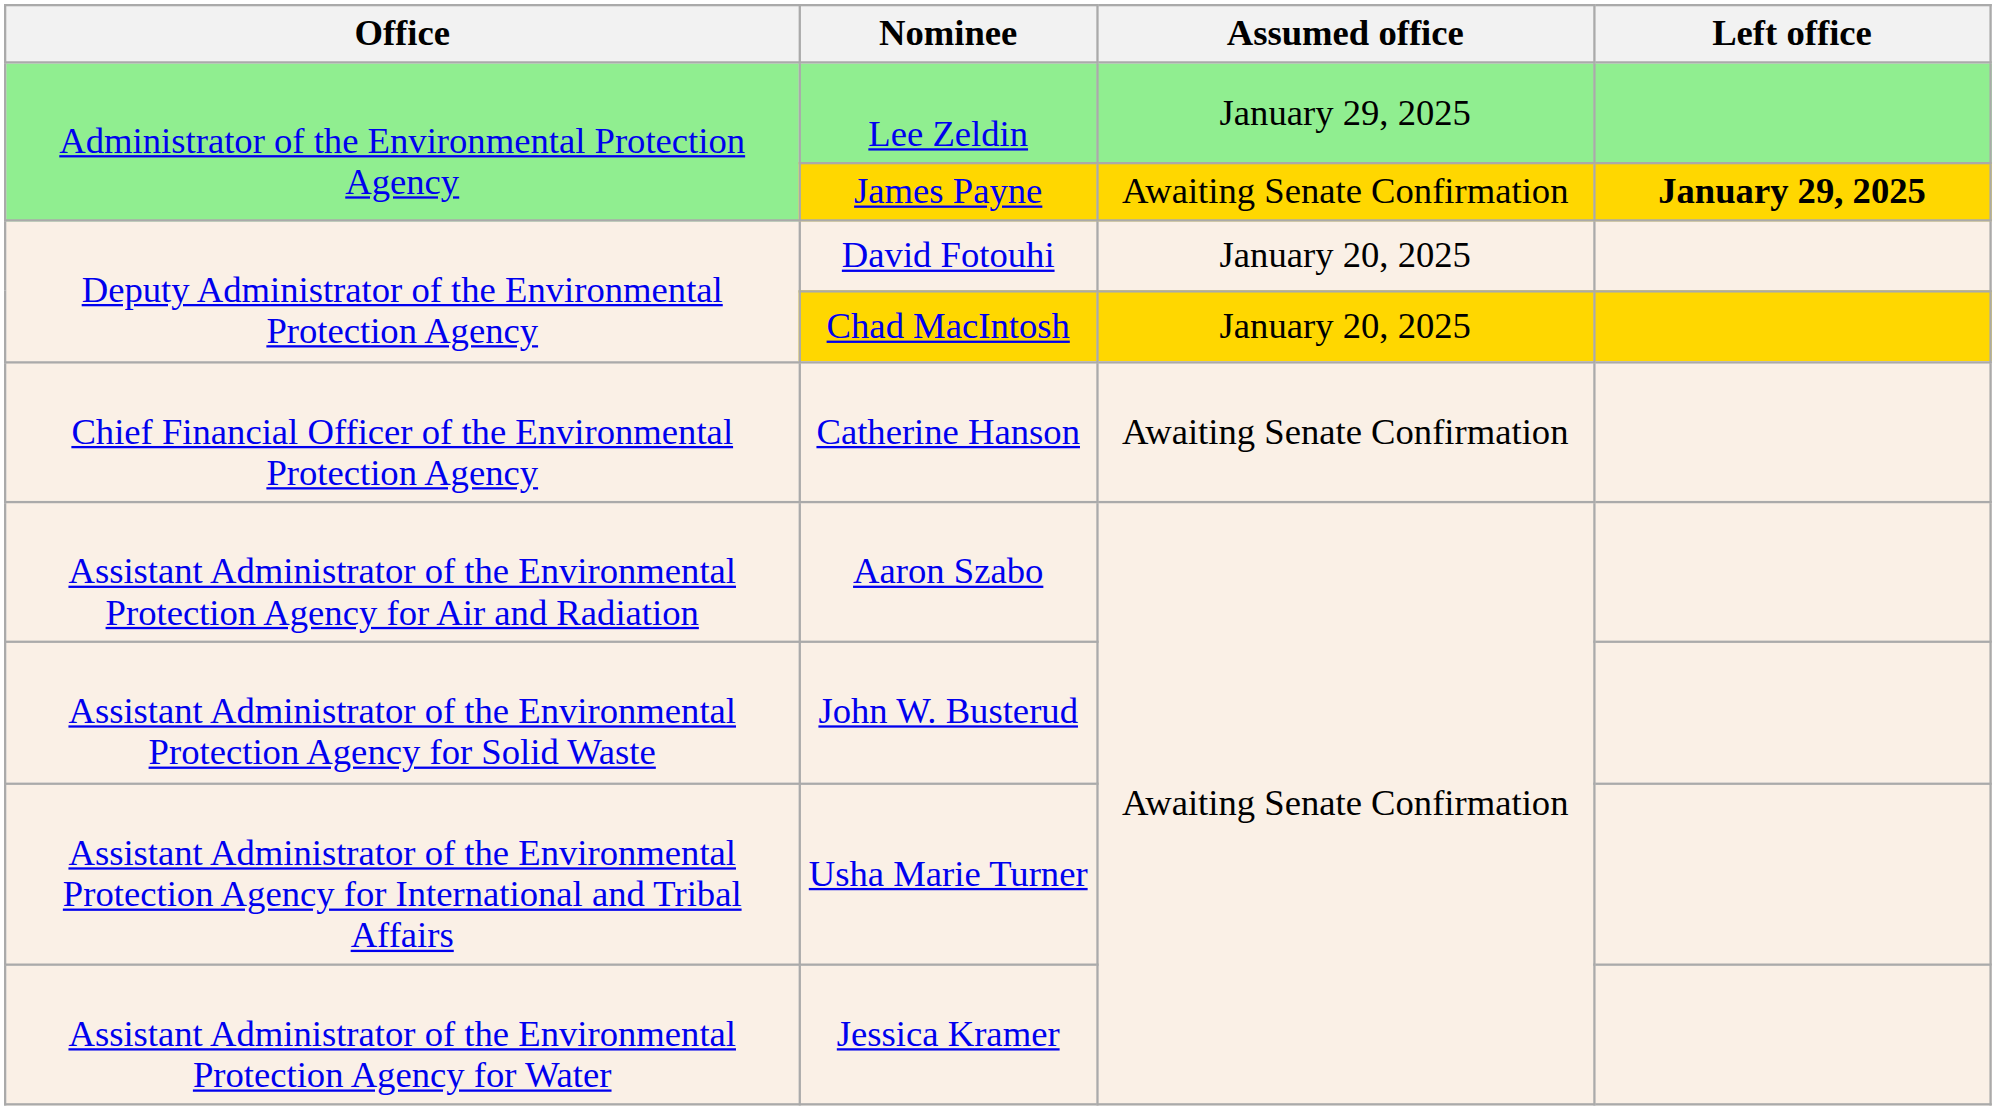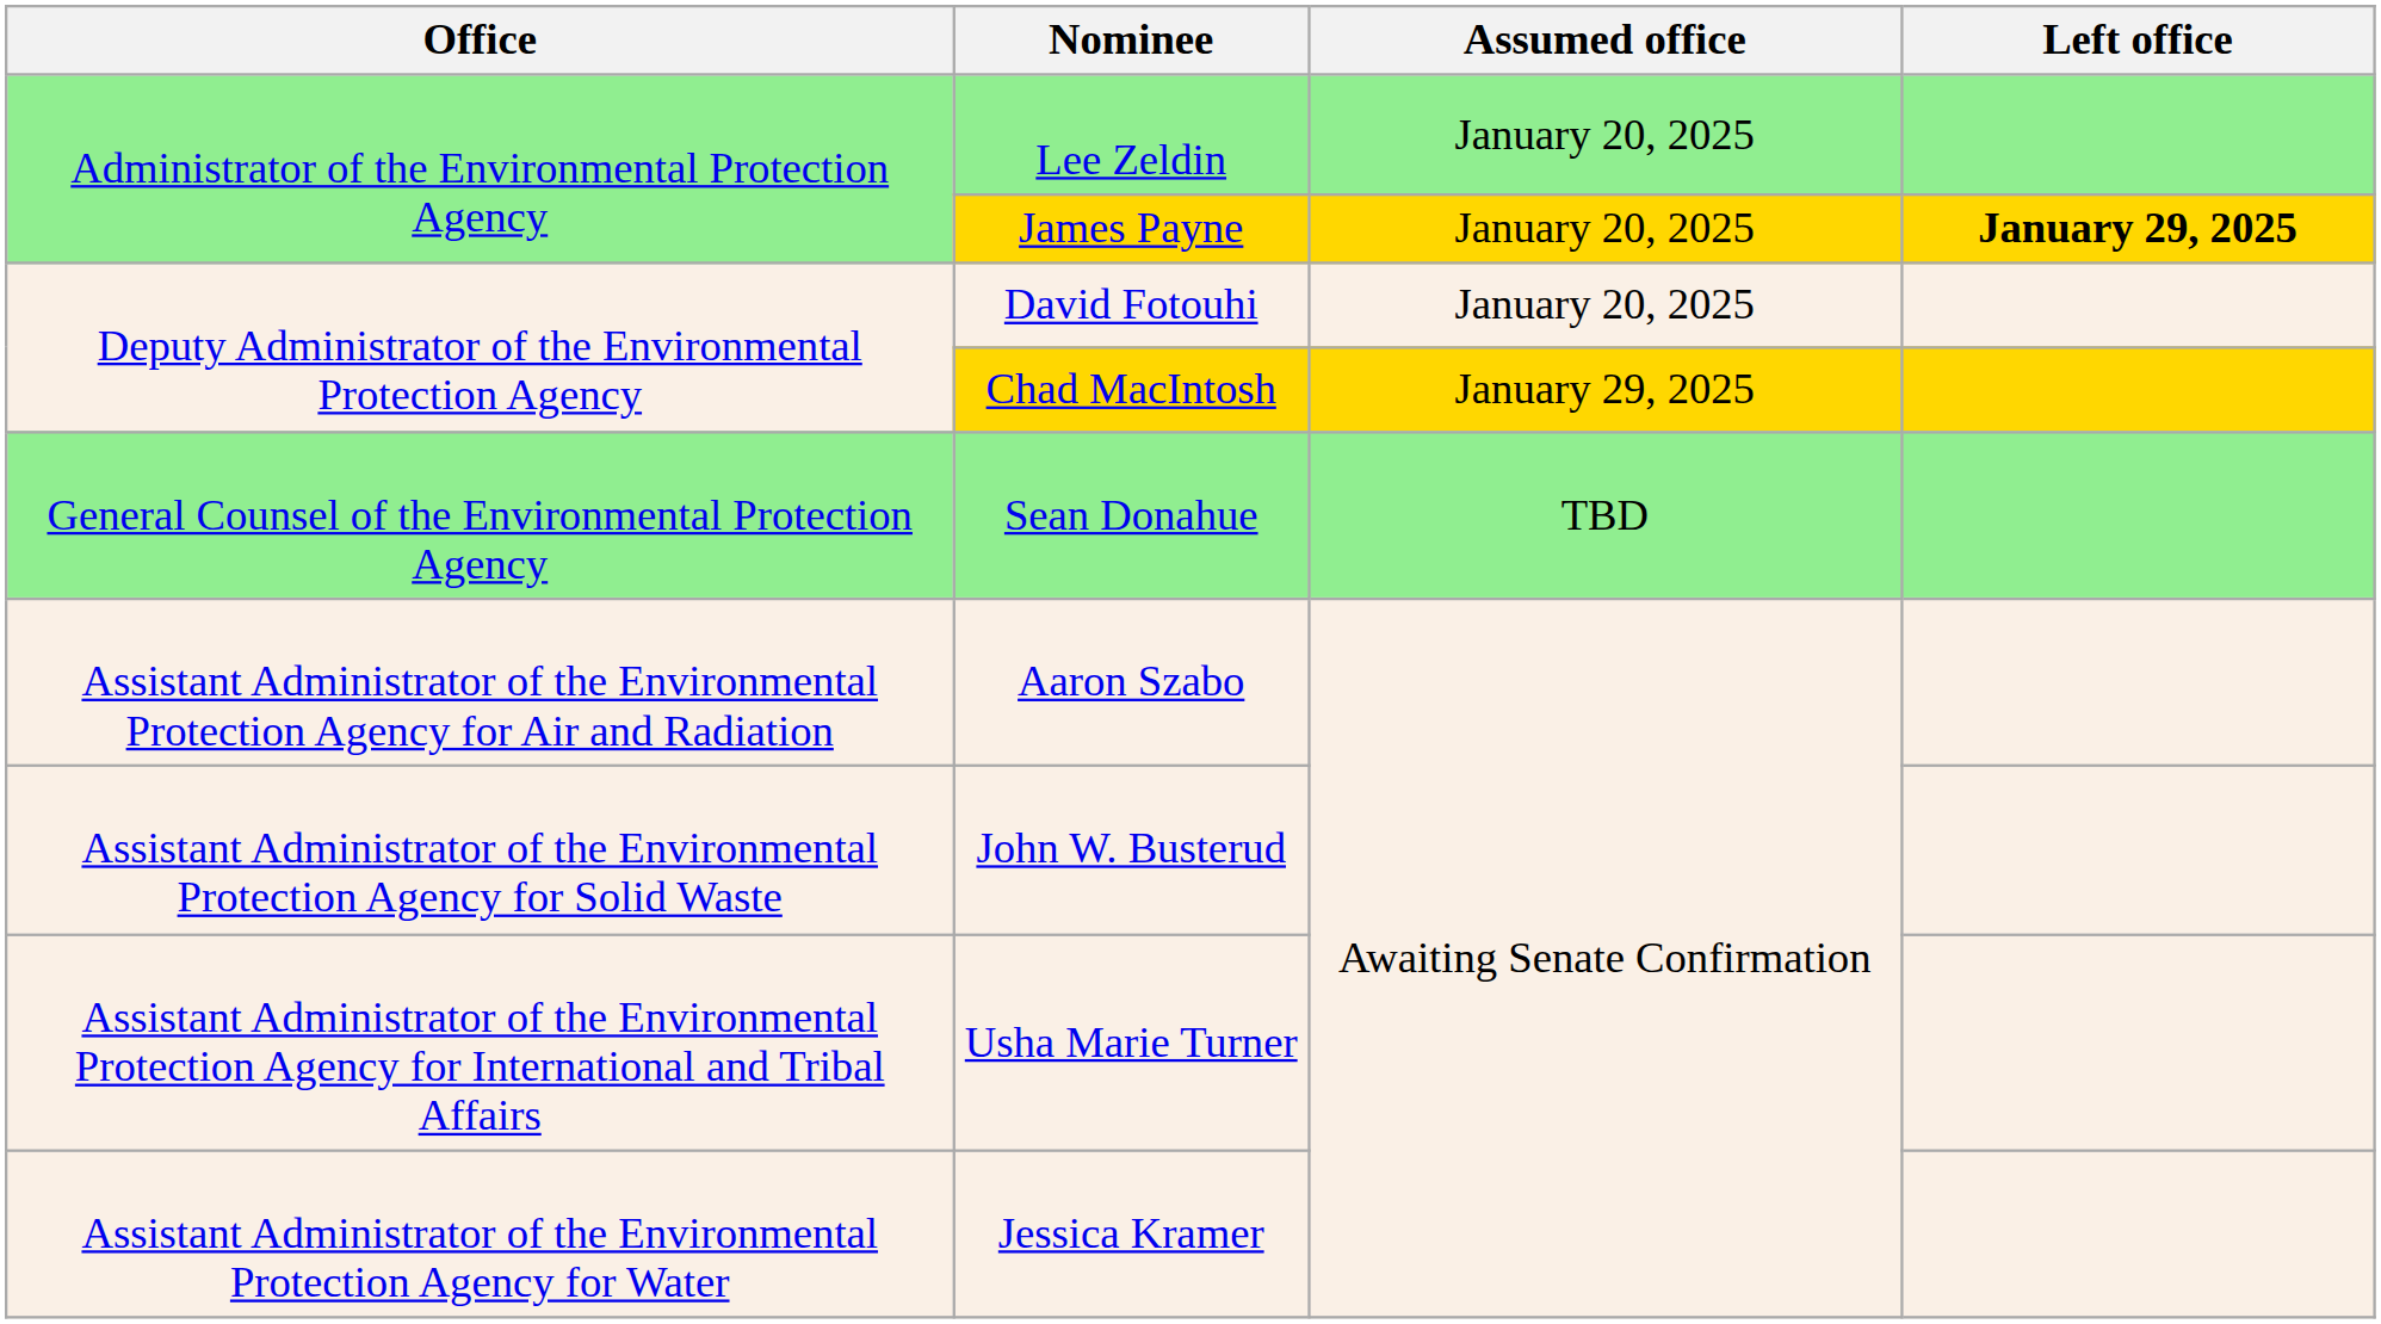Lee Zeldin | Assumed office: January 29, 2025 -> January 20, 2025
James Payne | Assumed office: Awaiting Senate Confirmation -> January 20, 2025
Chad MacIntosh | Assumed office: January 20, 2025 -> January 29, 2025
- row: Chief Financial Officer of the Environmental Protection Agency | Catherine Hanson | Awaiting Senate Confirmation
+ row: General Counsel of the Environmental Protection Agency | Sean Donahue | TBD
